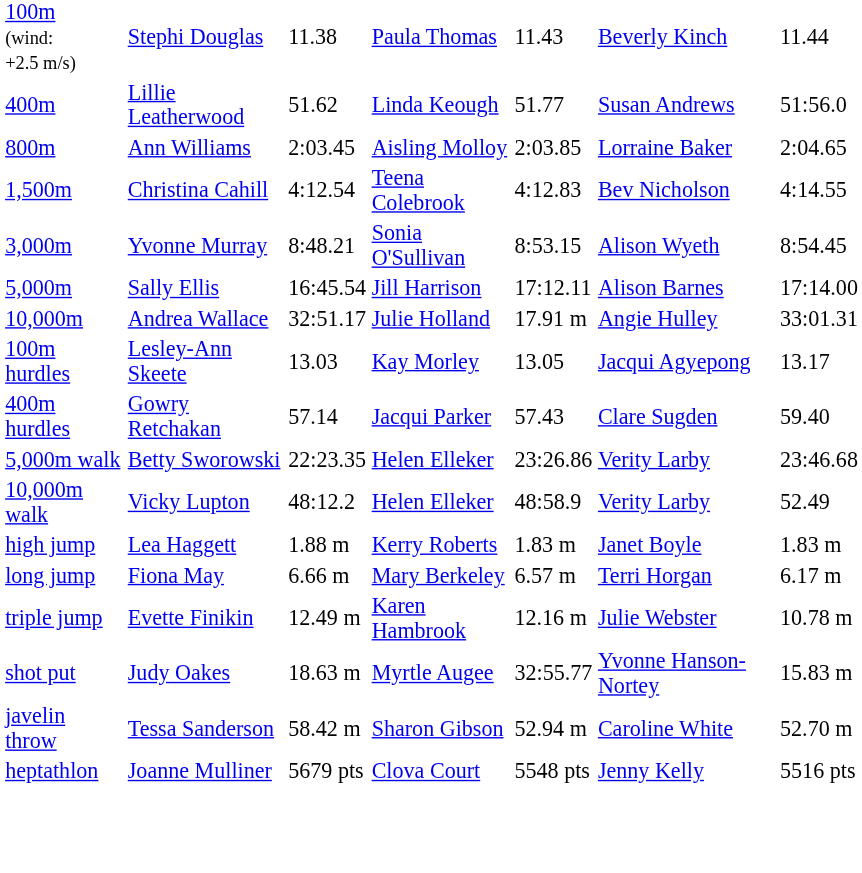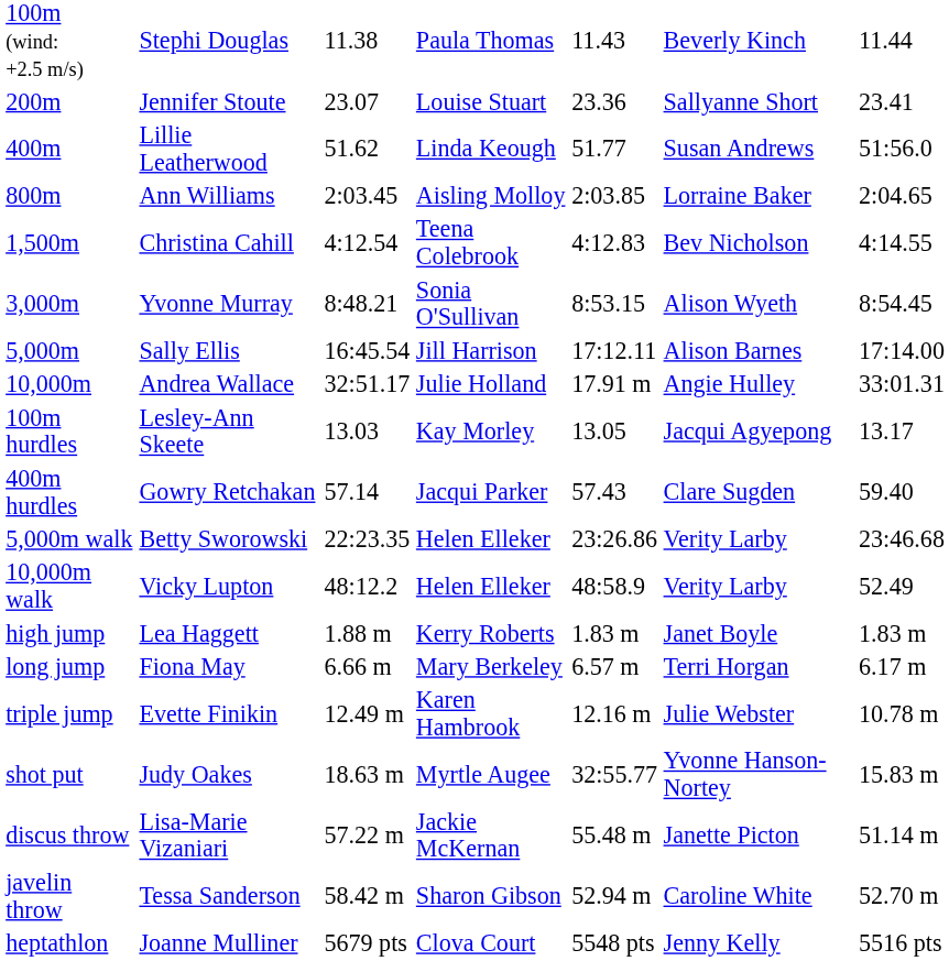+ row: 200m | Jennifer Stoute | 23.07 | Louise Stuart | 23.36 | Sallyanne Short | 23.41
+ row: discus throw | Lisa-Marie Vizaniari | 57.22 m | Jackie McKernan | 55.48 m | Janette Picton | 51.14 m
